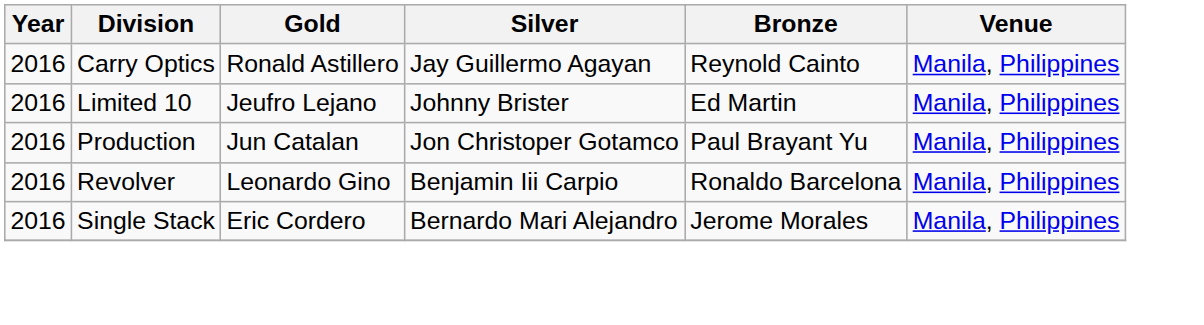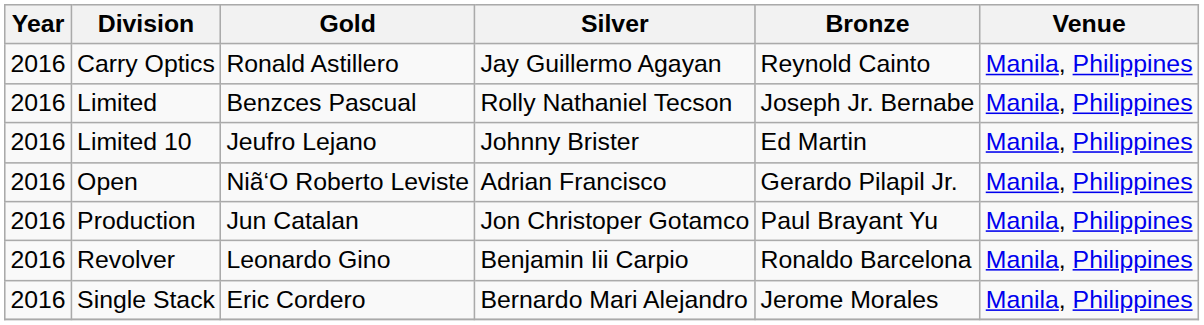+ row: 2016 | Limited | Benzces Pascual | Rolly Nathaniel Tecson | Joseph Jr. Bernabe | Manila, Philippines
+ row: 2016 | Open | Niã‘O Roberto Leviste | Adrian Francisco | Gerardo Pilapil Jr. | Manila, Philippines
